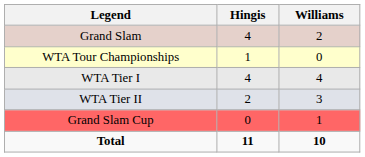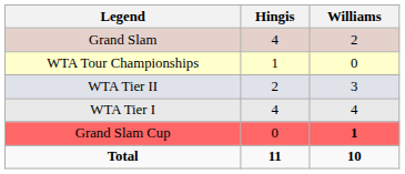rows swapped: WTA Tier I <-> WTA Tier II
Grand Slam Cup | Williams: normal -> bold
